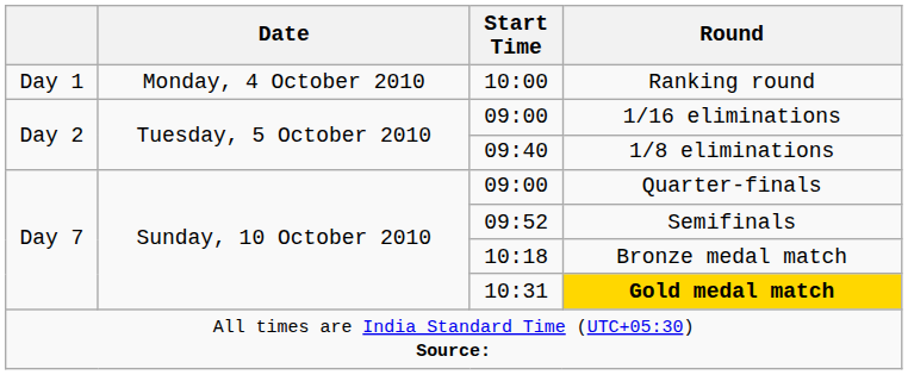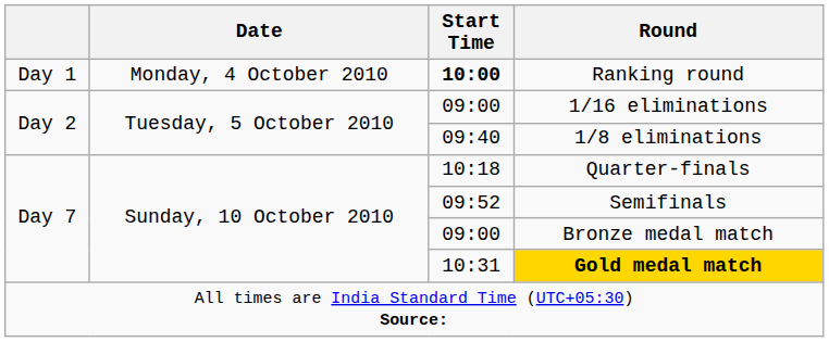Ranking round | Start Time: normal -> bold
Quarter-finals | Start Time: 09:00 -> 10:18
Bronze medal match | Start Time: 10:18 -> 09:00
